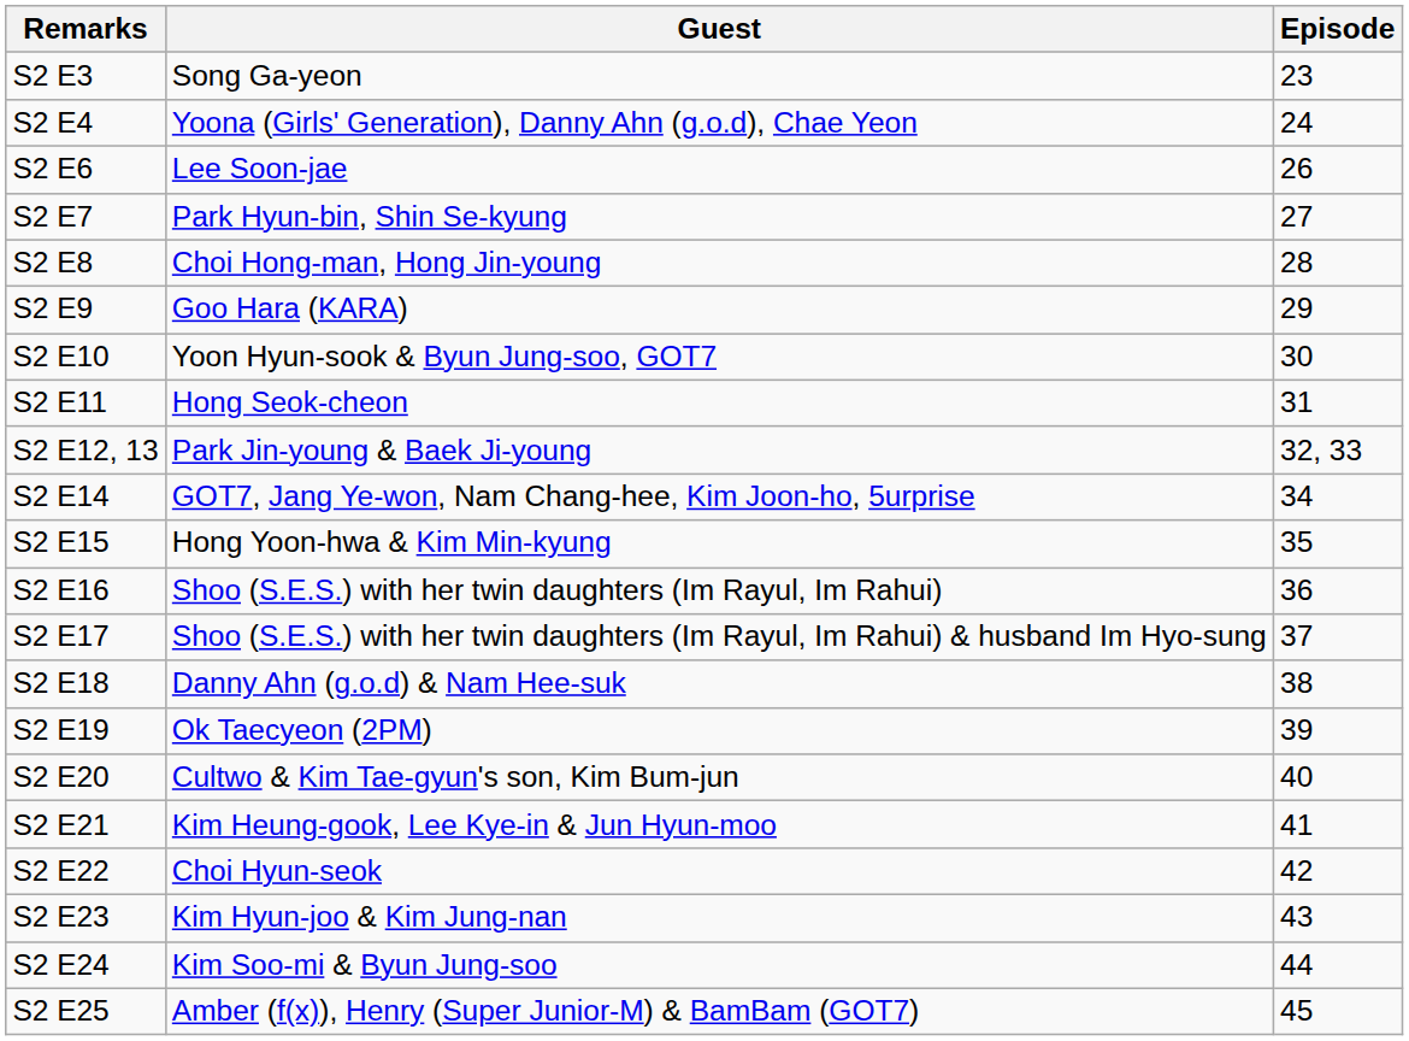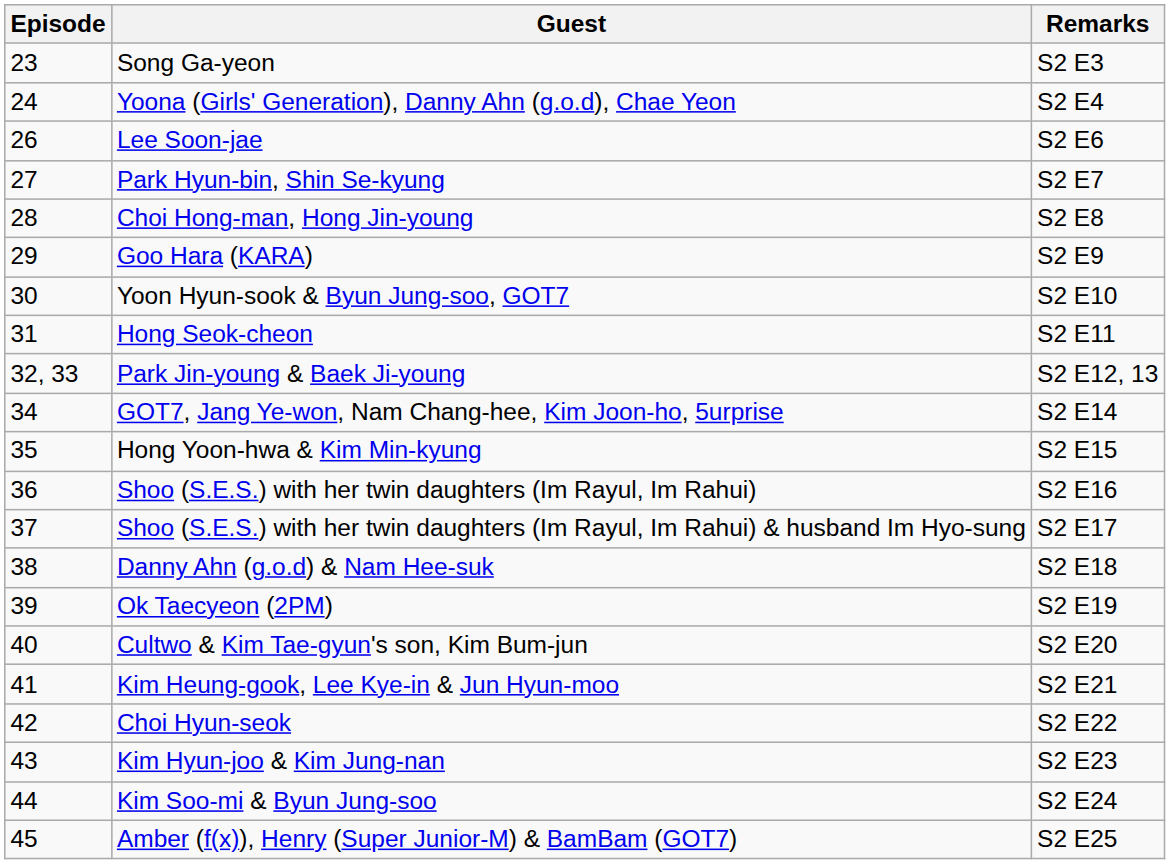columns swapped: Episode <-> Remarks
